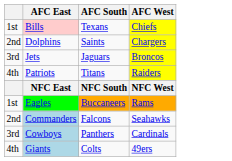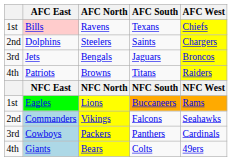+ column: AFC North | Ravens | Steelers | Bengals | Browns | NFC North | Lions | Vikings | Packers | Bears
